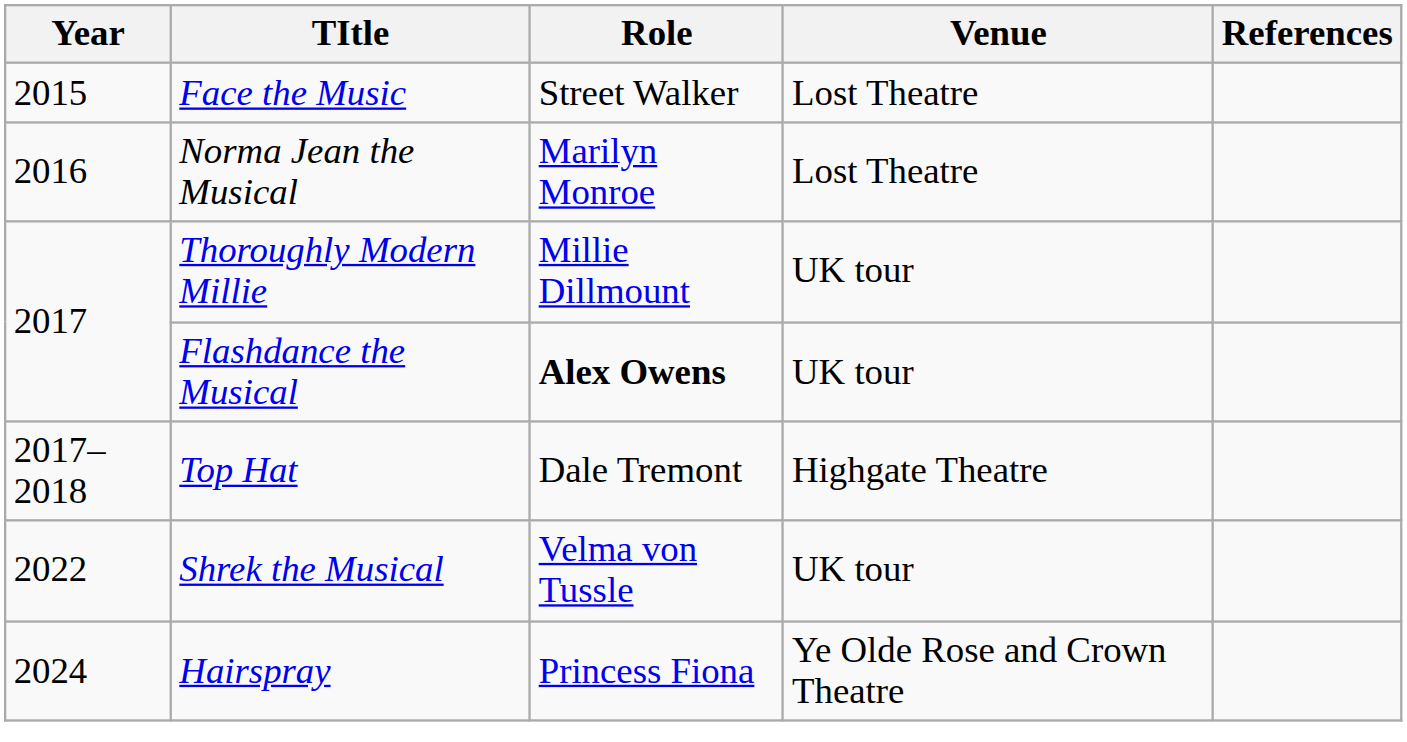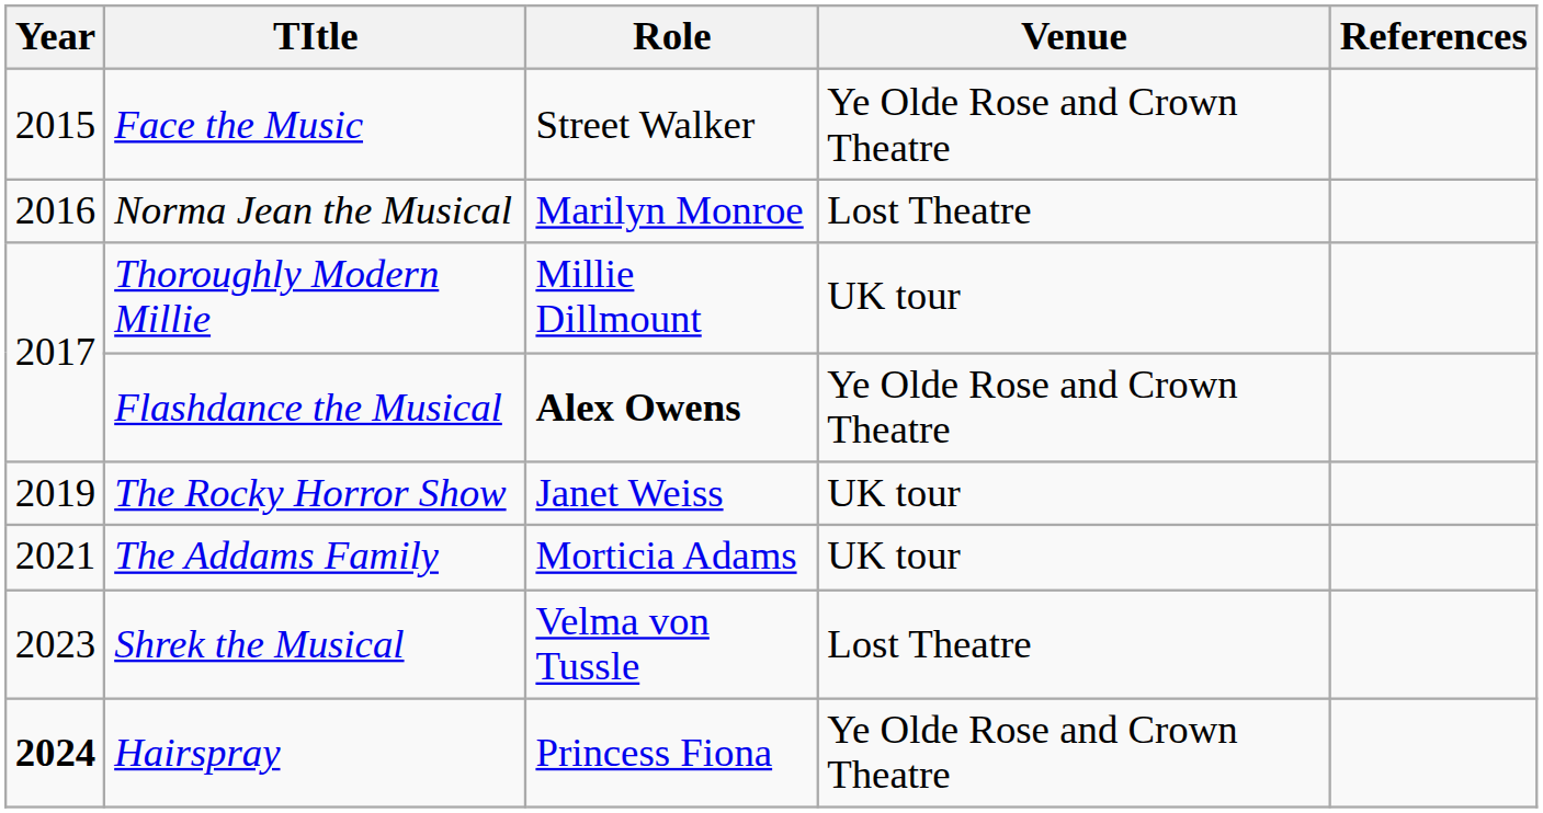Face the Music | Venue: Lost Theatre -> Ye Olde Rose and Crown Theatre
Flashdance the Musical | Venue: UK tour -> Ye Olde Rose and Crown Theatre
- row: 2017–2018 | Top Hat | Dale Tremont | Highgate Theatre
+ row: 2019 | The Rocky Horror Show | Janet Weiss | UK tour
+ row: 2021 | The Addams Family | Morticia Adams | UK tour
Shrek the Musical | Year: 2022 -> 2023
Shrek the Musical | Venue: UK tour -> Lost Theatre
Hairspray | Year: normal -> bold
